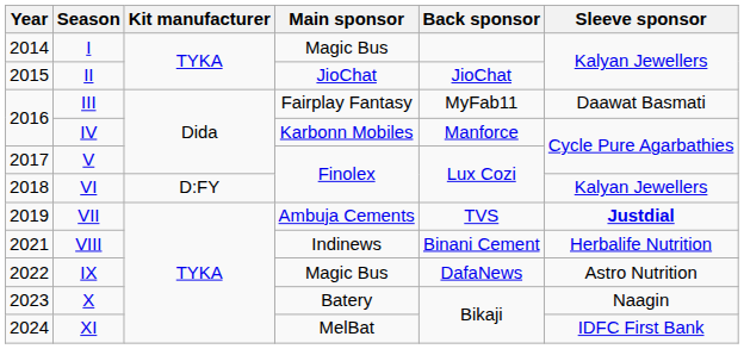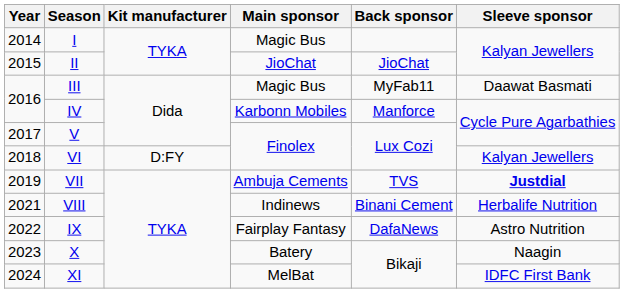III | Main sponsor: Fairplay Fantasy -> Magic Bus
IX | Main sponsor: Magic Bus -> Fairplay Fantasy
